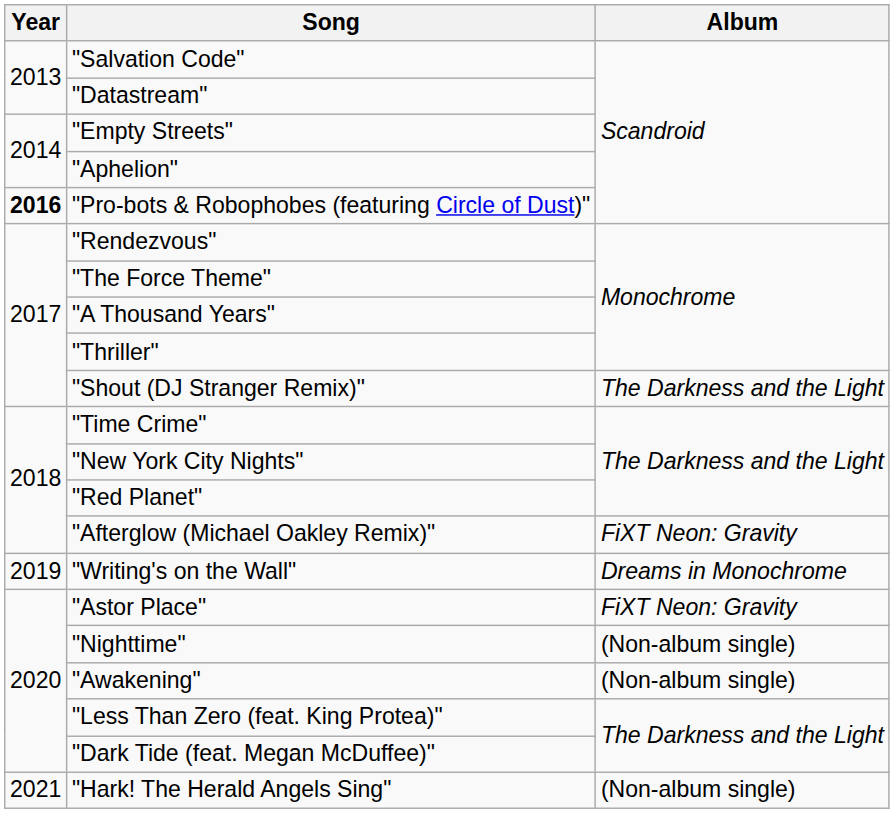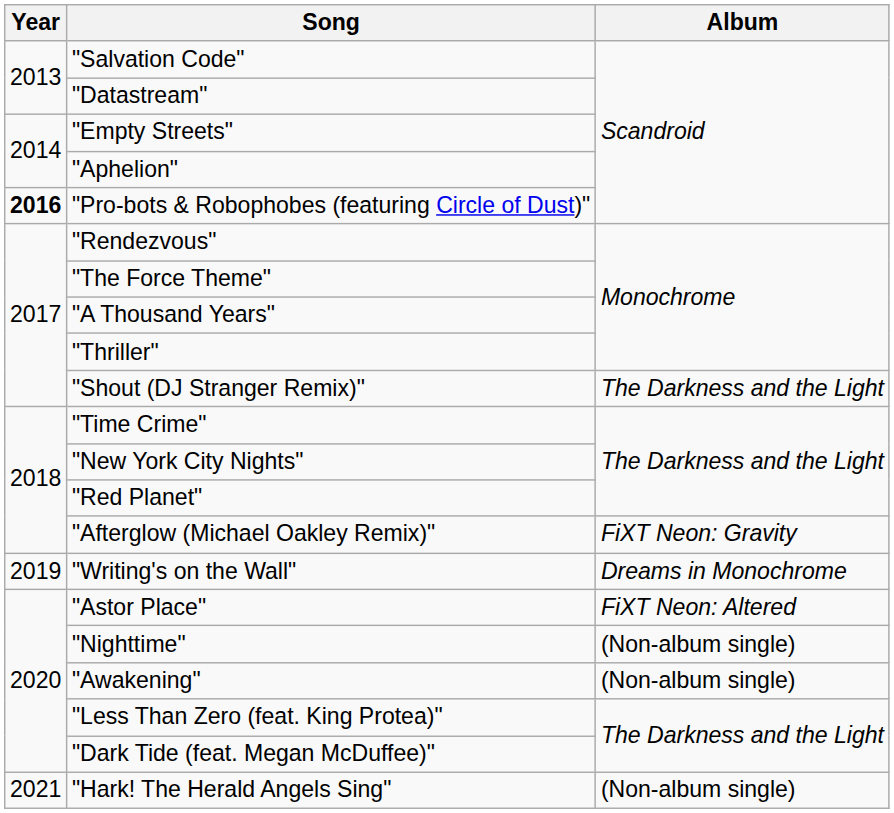"Astor Place" | Album: FiXT Neon: Gravity -> FiXT Neon: Altered
